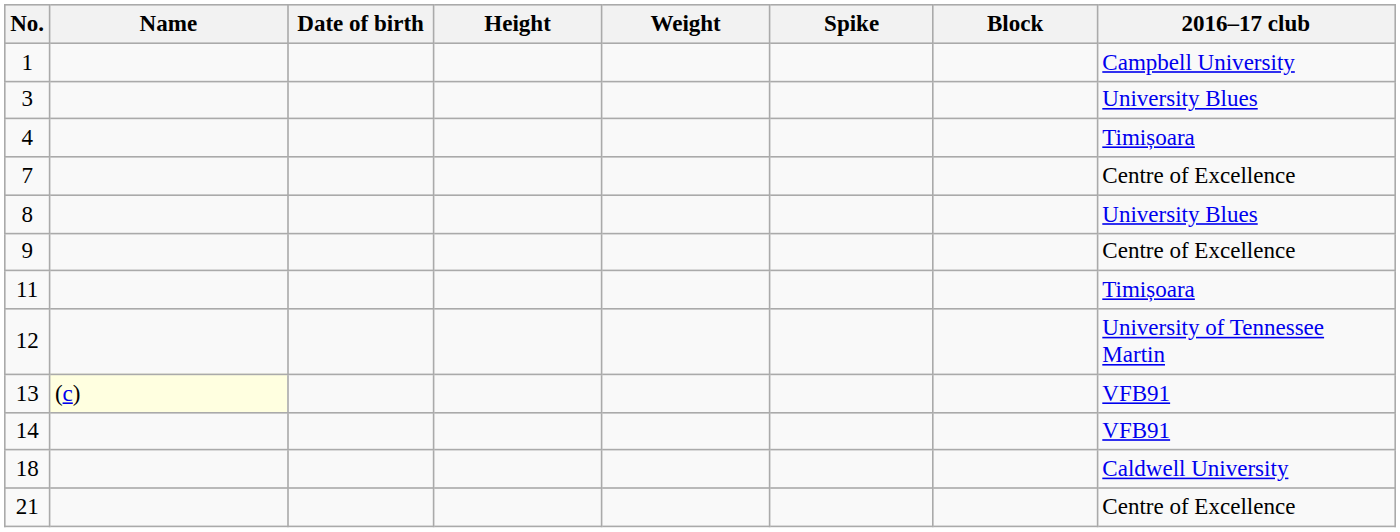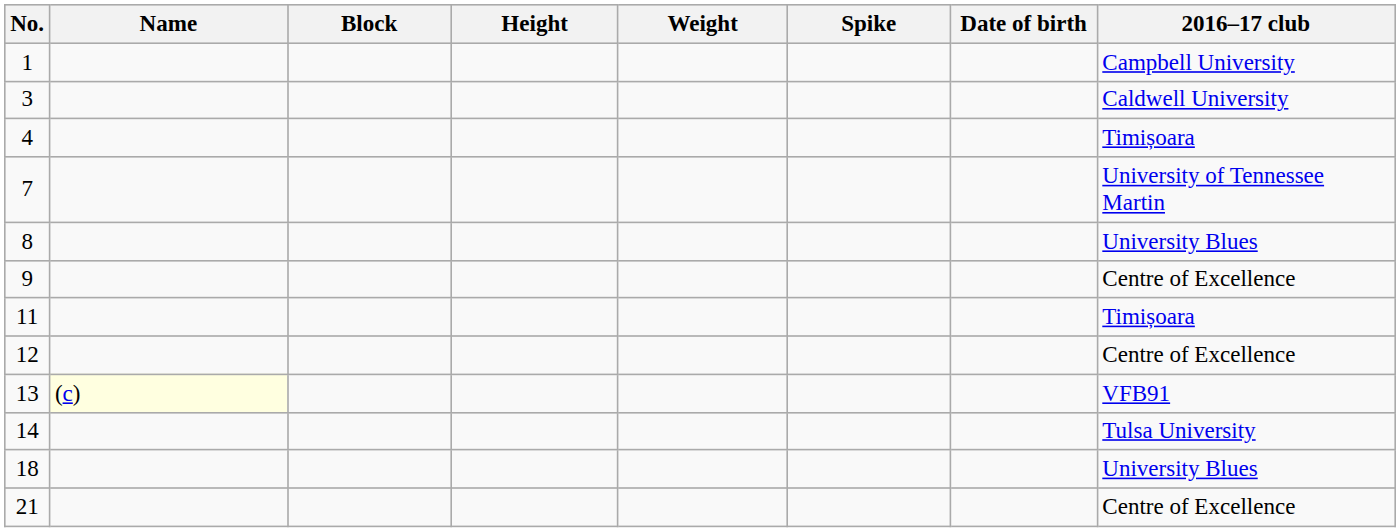columns swapped: Date of birth <-> Block
3 | 2016–17 club: University Blues -> Caldwell University
7 | 2016–17 club: Centre of Excellence -> University of Tennessee Martin
12 | 2016–17 club: University of Tennessee Martin -> Centre of Excellence
14 | 2016–17 club: VFB91 -> Tulsa University
18 | 2016–17 club: Caldwell University -> University Blues
